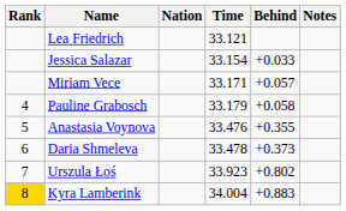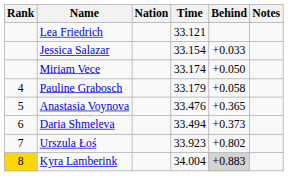Miriam Vece | Time: 33.171 -> 33.174
Miriam Vece | Behind: +0.057 -> +0.050
Anastasia Voynova | Behind: +0.355 -> +0.365
Daria Shmeleva | Time: 33.478 -> 33.494
Kyra Lamberink | Behind: no background -> lightgrey background
